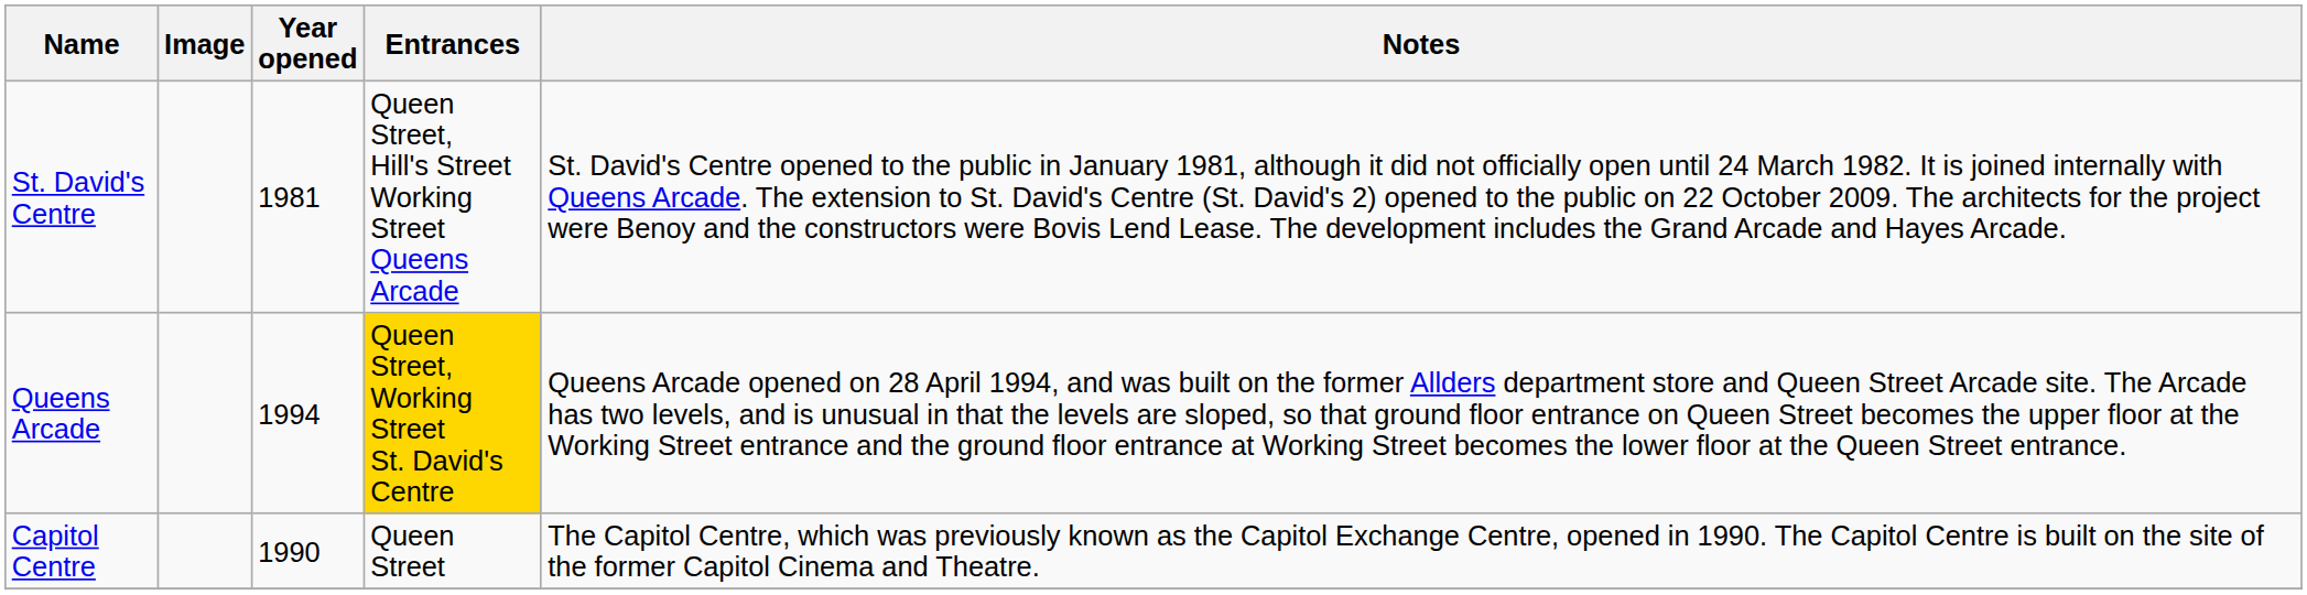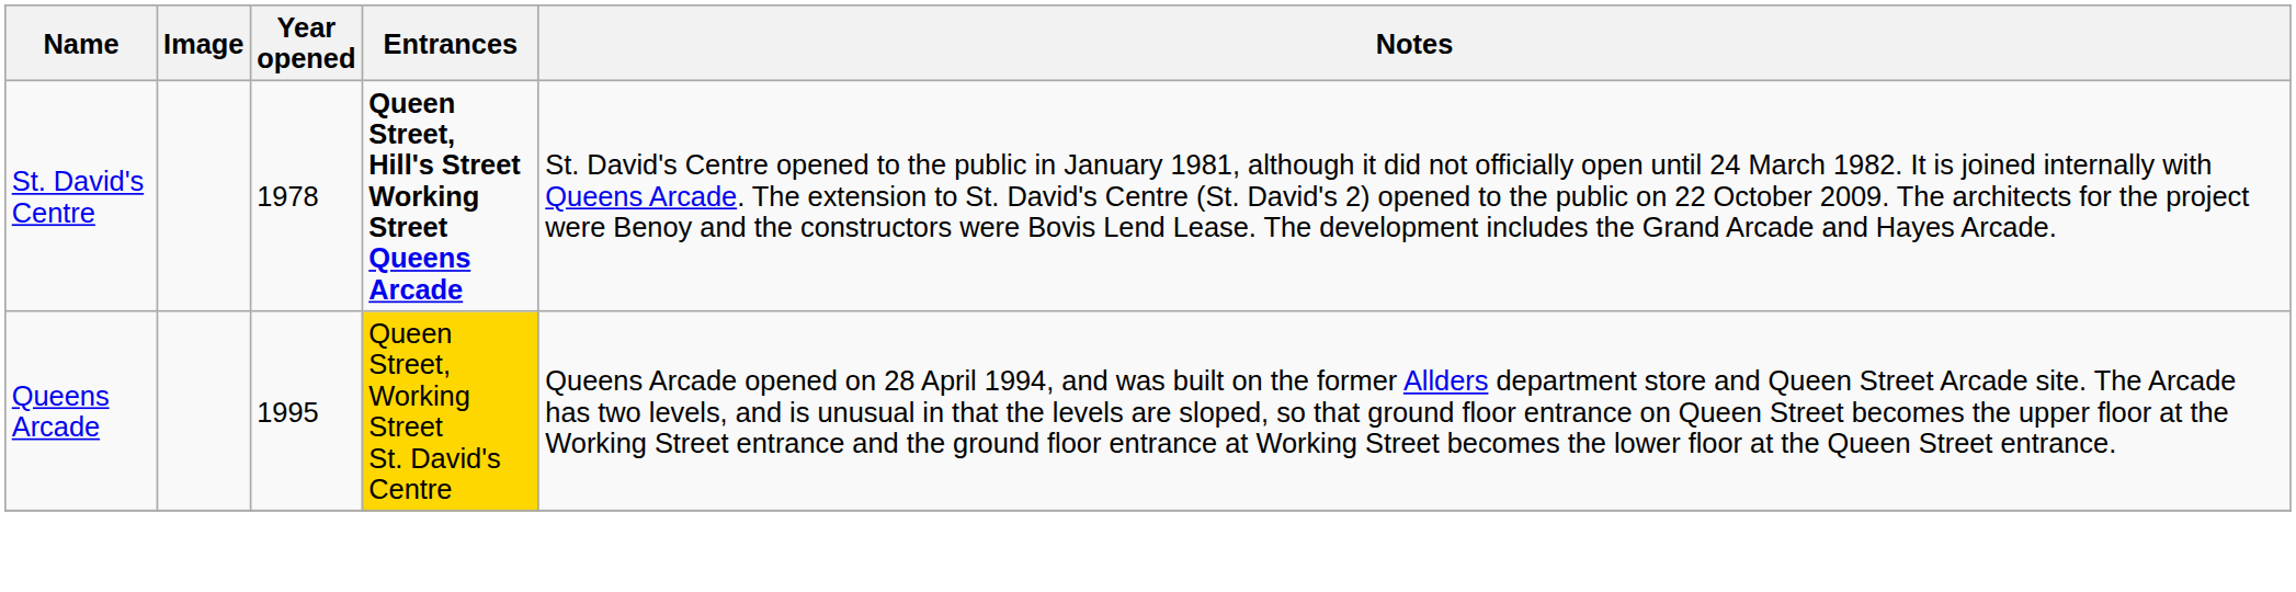St. David's Centre | Year opened: 1981 -> 1978
St. David's Centre | Entrances: normal -> bold
Queens Arcade | Year opened: 1994 -> 1995
- row: Capitol Centre | 1990 | Queen Street | The Capitol Centre, which was previously known as the Capitol Exchange Centre, opened in 1990. The Capitol Centre is built on the site of the former Capitol Cinema and Theatre.
